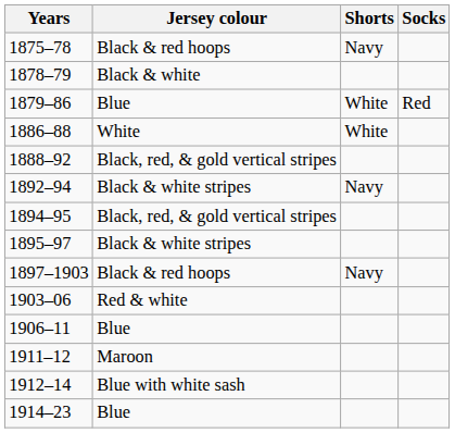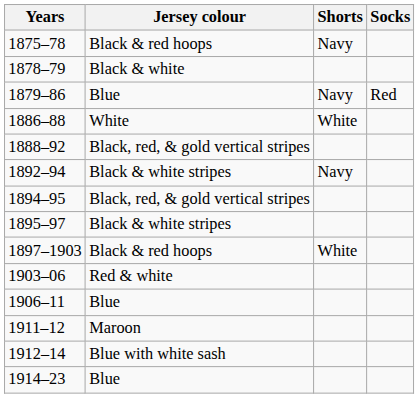1879–86 | Shorts: White -> Navy
1897–1903 | Shorts: Navy -> White
